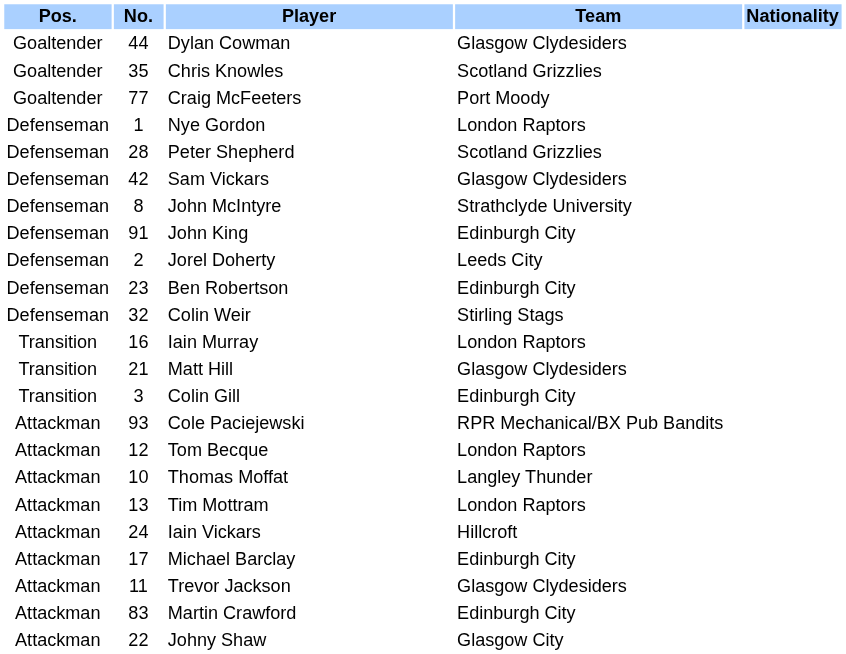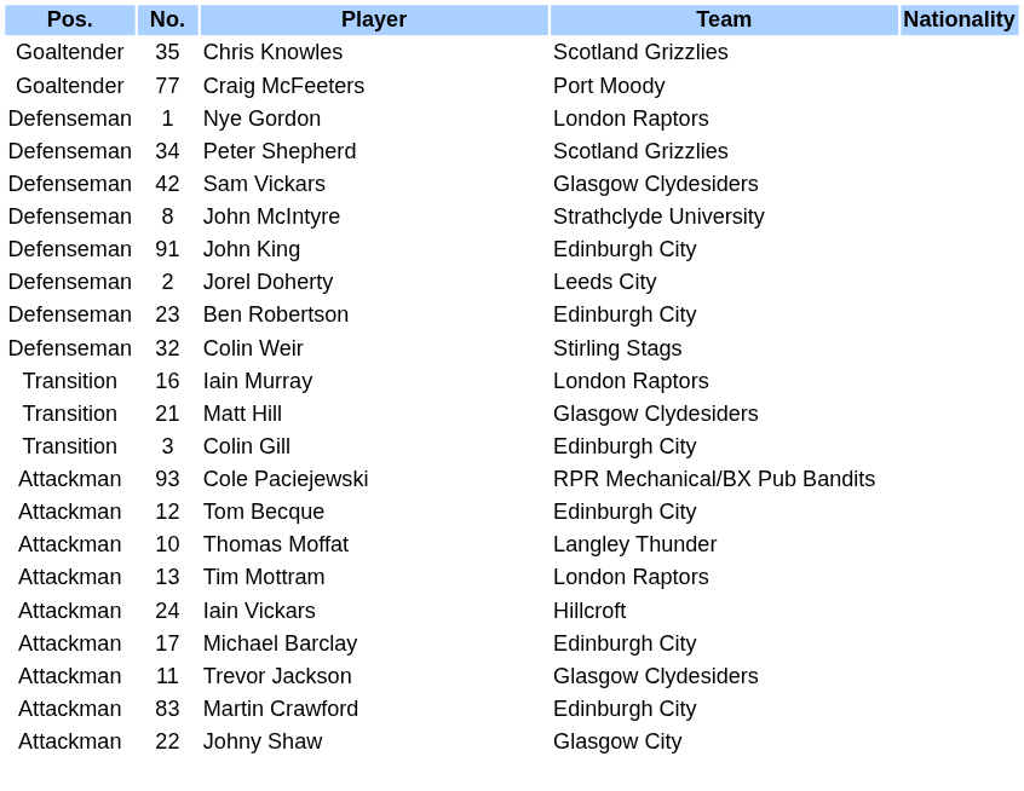- row: Goaltender | 44 | Dylan Cowman | Glasgow Clydesiders
Peter Shepherd | No.: 28 -> 34
Tom Becque | Team: London Raptors -> Edinburgh City
